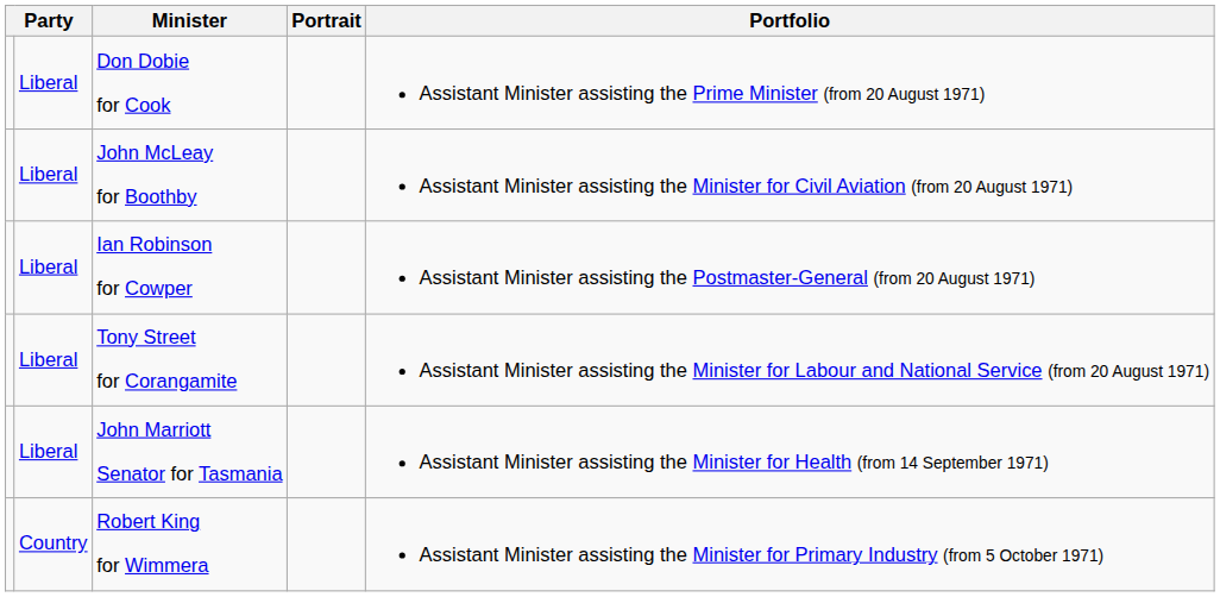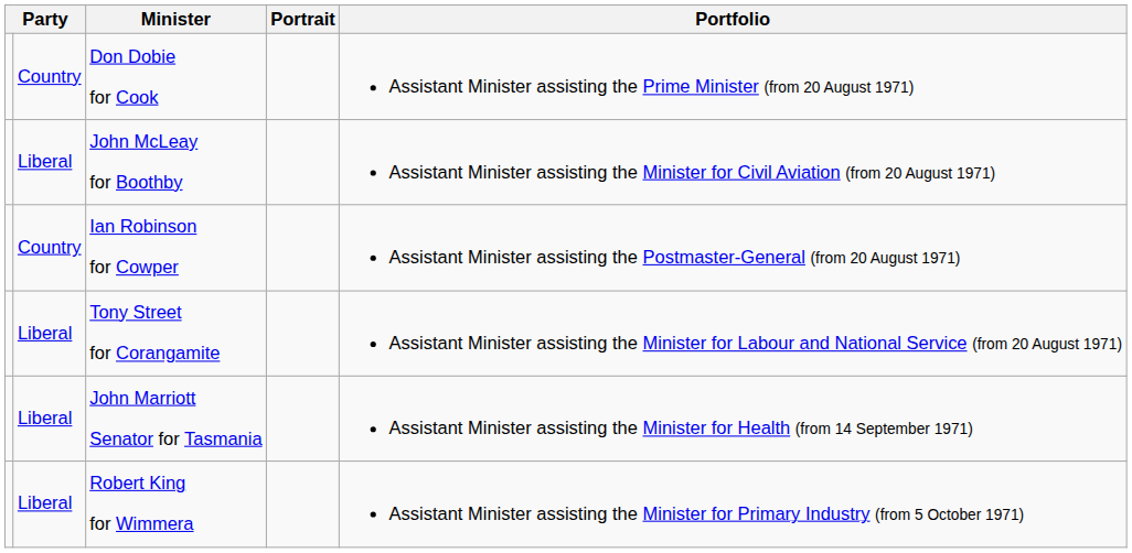Don Dobie for Cook | column 2: Liberal -> Country
Ian Robinson for Cowper | column 2: Liberal -> Country
Robert King for Wimmera | column 2: Country -> Liberal
